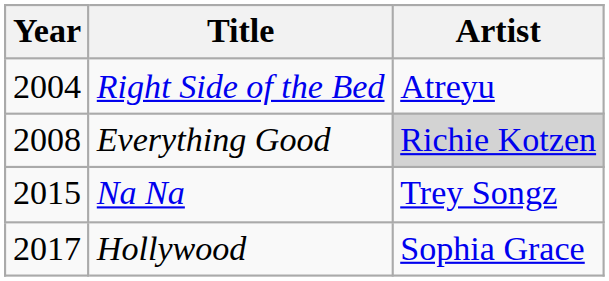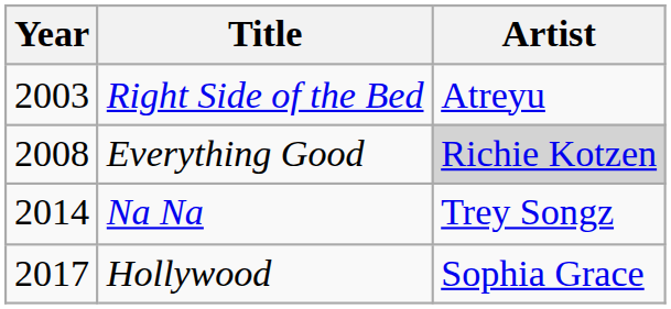Right Side of the Bed | Year: 2004 -> 2003
Na Na | Year: 2015 -> 2014
